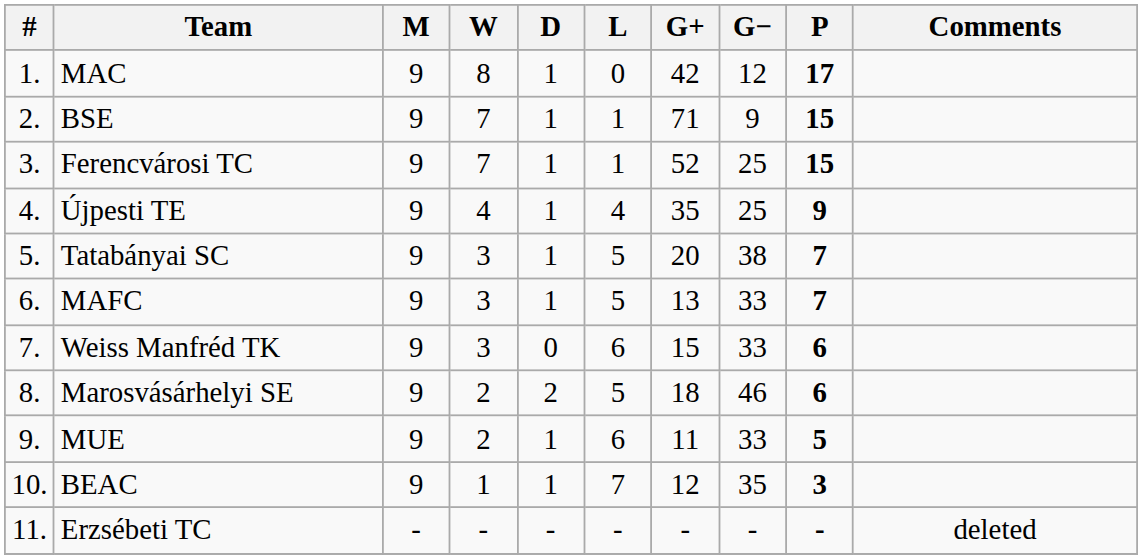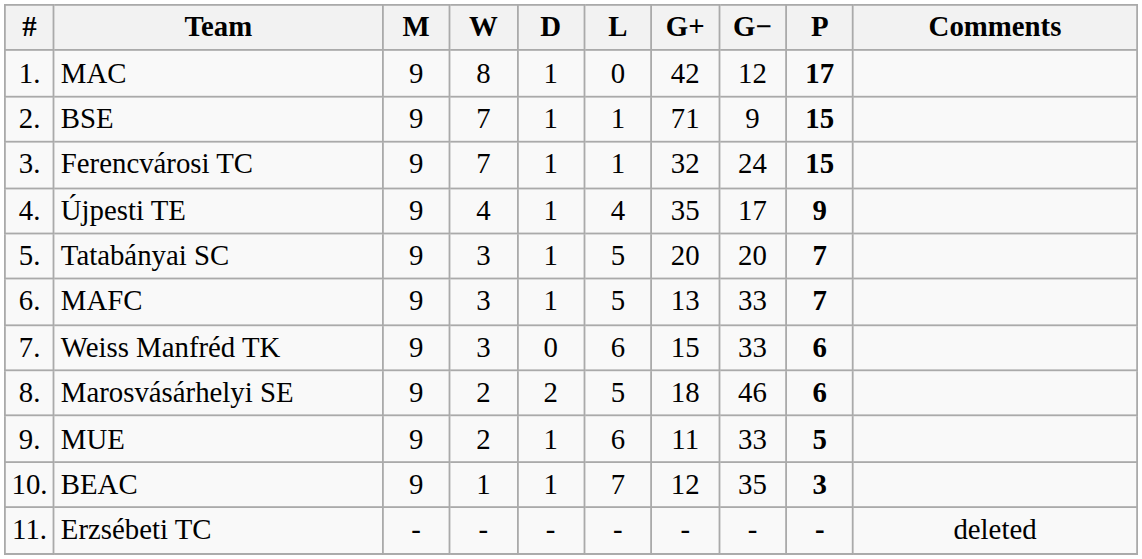Ferencvárosi TC | G+: 52 -> 32
Ferencvárosi TC | G−: 25 -> 24
Újpesti TE | G−: 25 -> 17
Tatabányai SC | G−: 38 -> 20
